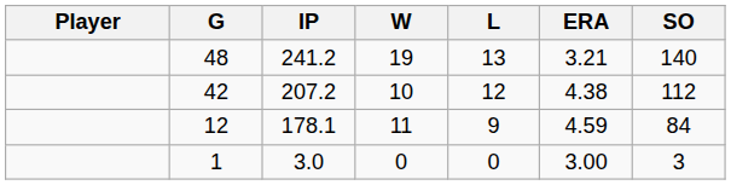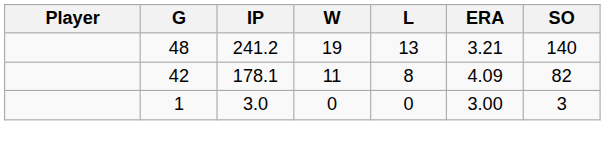- row: 42 | 207.2 | 10 | 12 | 4.38 | 112
178.1 | G: 12 -> 42
178.1 | L: 9 -> 8
178.1 | ERA: 4.59 -> 4.09
178.1 | SO: 84 -> 82
